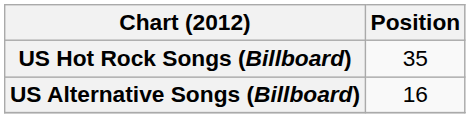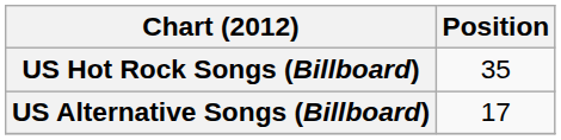US Alternative Songs (Billboard) | Position: 16 -> 17
